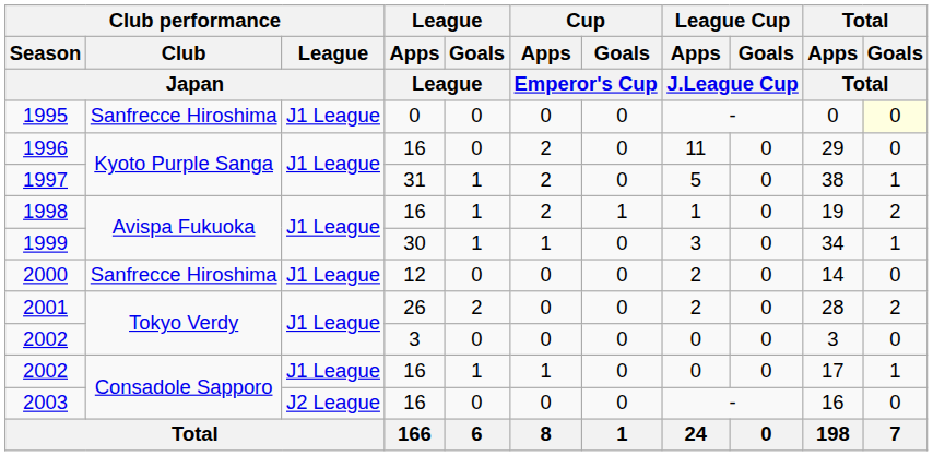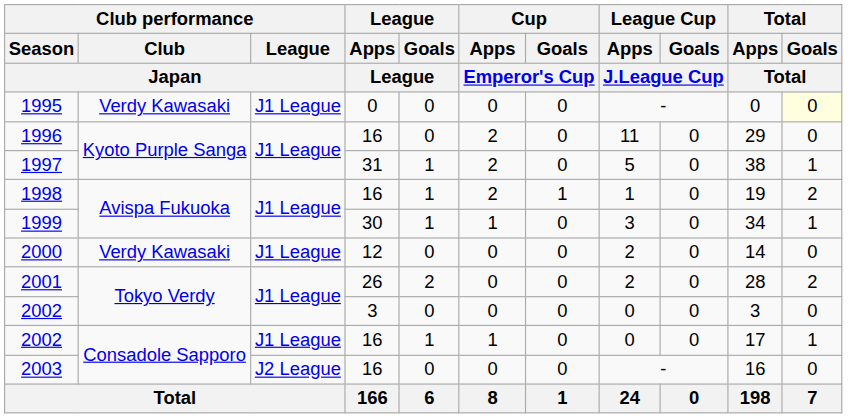1995 | Club performance / Club / Japan: Sanfrecce Hiroshima -> Verdy Kawasaki
2000 | Club performance / Club / Japan: Sanfrecce Hiroshima -> Verdy Kawasaki
